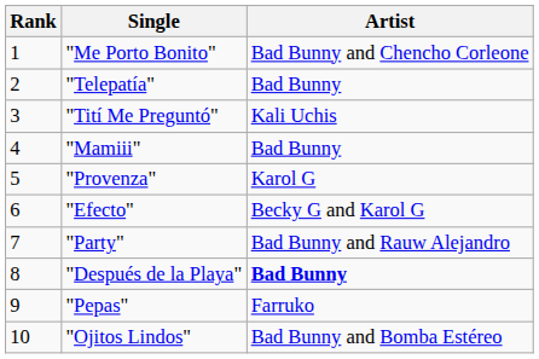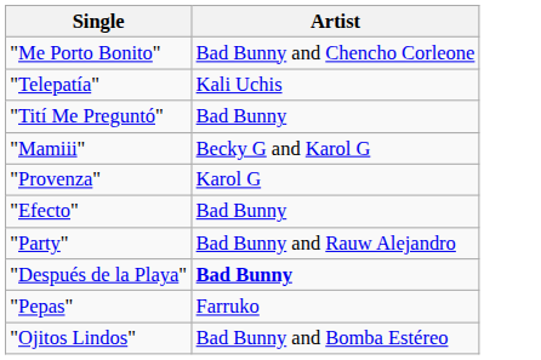- column: Rank | 1 | 2 | 3 | 4 | 5 | 6 | 7 | 8 | 9 | 10
"Telepatía" | Artist: Bad Bunny -> Kali Uchis
"Tití Me Preguntó" | Artist: Kali Uchis -> Bad Bunny
"Mamiii" | Artist: Bad Bunny -> Becky G and Karol G
"Efecto" | Artist: Becky G and Karol G -> Bad Bunny
